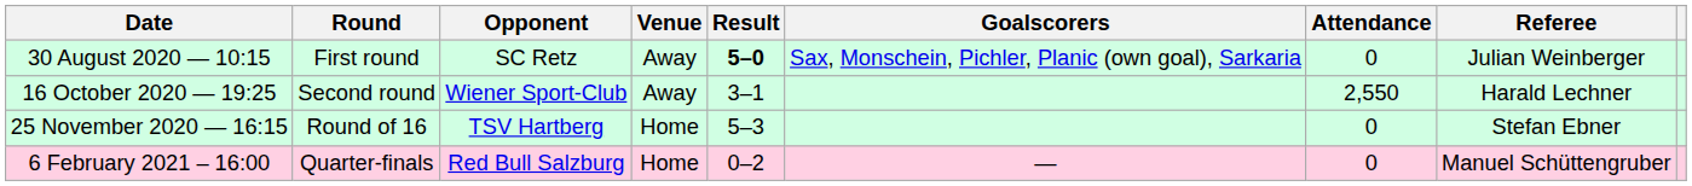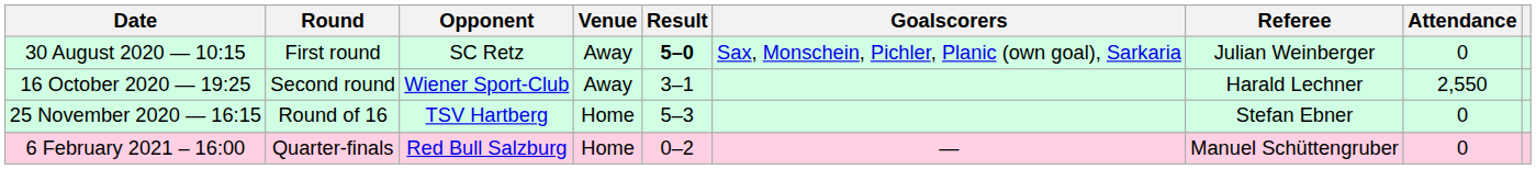columns swapped: Attendance <-> Referee
